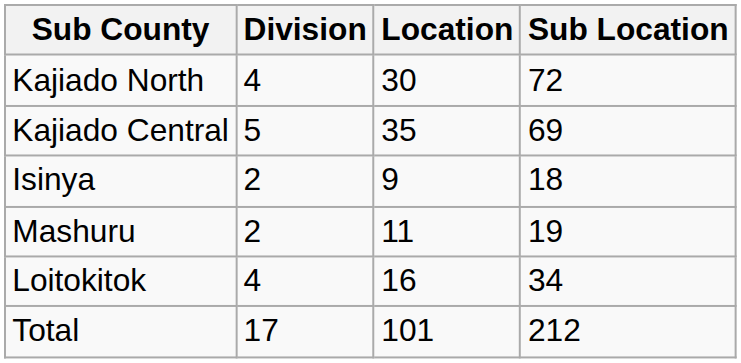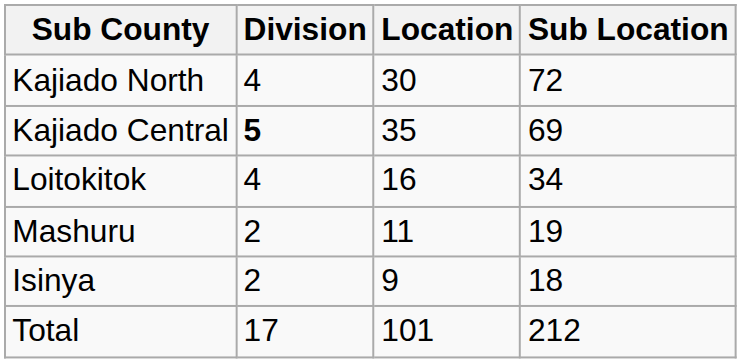Kajiado Central | Division: normal -> bold
rows swapped: Isinya <-> Loitokitok
